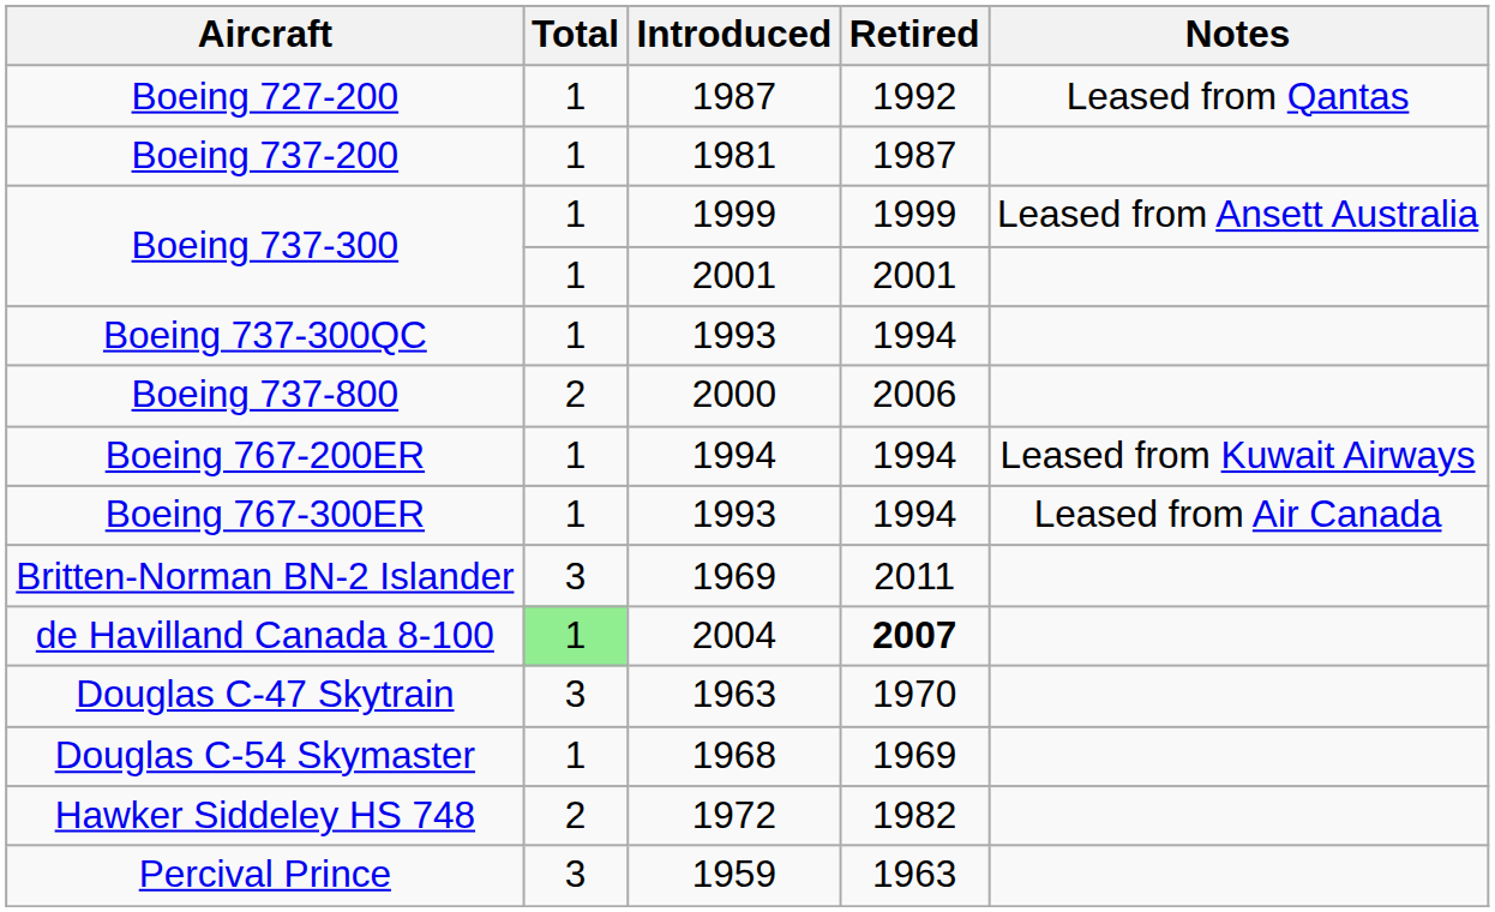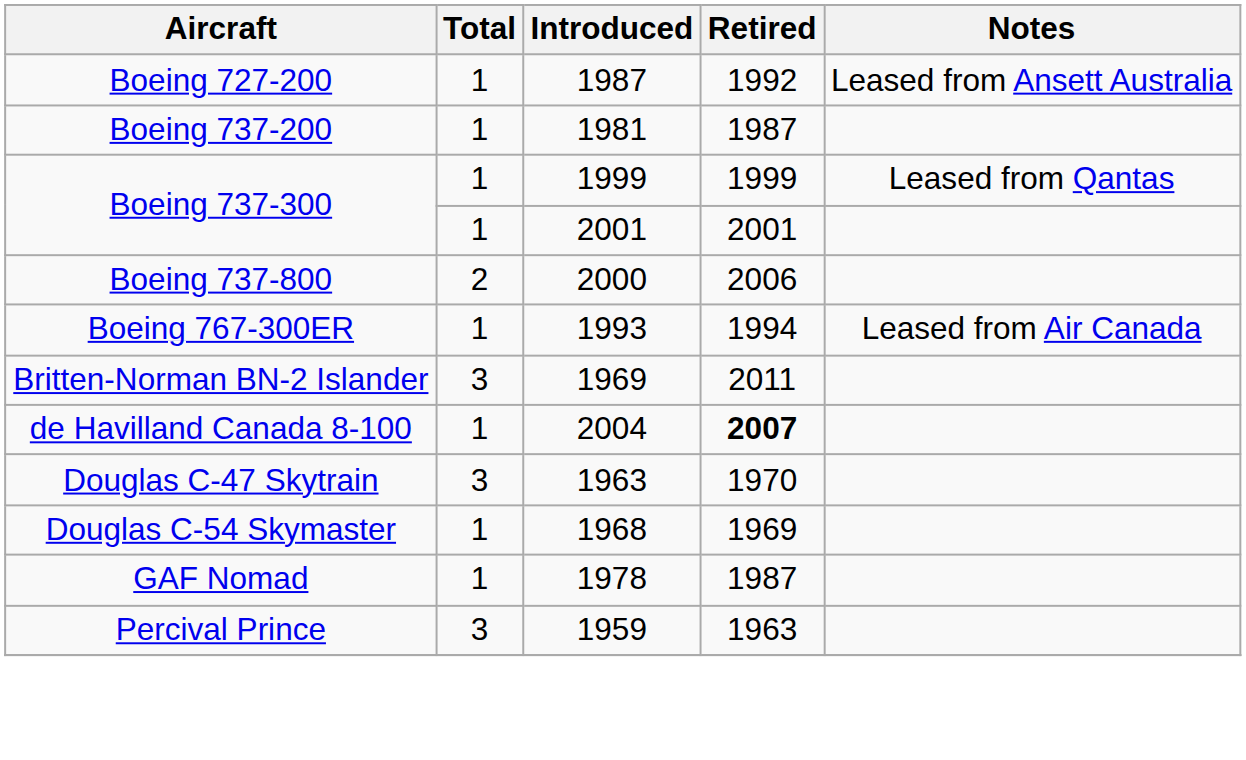Boeing 727-200 | Notes: Leased from Qantas -> Leased from Ansett Australia
Boeing 737-300 / 1999 | Notes: Leased from Ansett Australia -> Leased from Qantas
- row: Boeing 737-300QC | 1 | 1993 | 1994
- row: Boeing 767-200ER | 1 | 1994 | 1994 | Leased from Kuwait Airways
de Havilland Canada 8-100 | Total: lightgreen background -> no background
+ row: GAF Nomad | 1 | 1978 | 1987
- row: Hawker Siddeley HS 748 | 2 | 1972 | 1982
